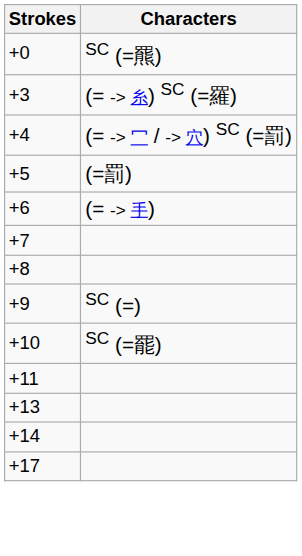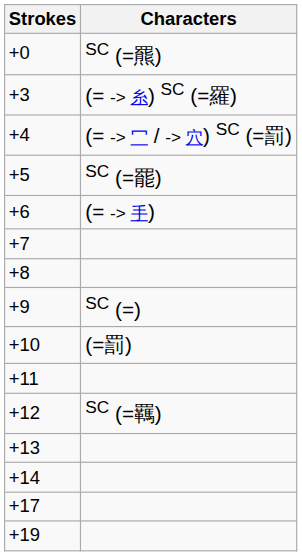+5 | Characters: (=罰) -> SC (=罷)
+10 | Characters: SC (=罷) -> (=罰)
+ row: +12 | SC (=羈)
+ row: +19
